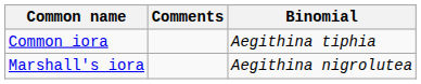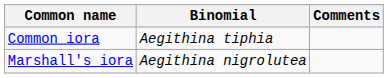columns swapped: Binomial <-> Comments
